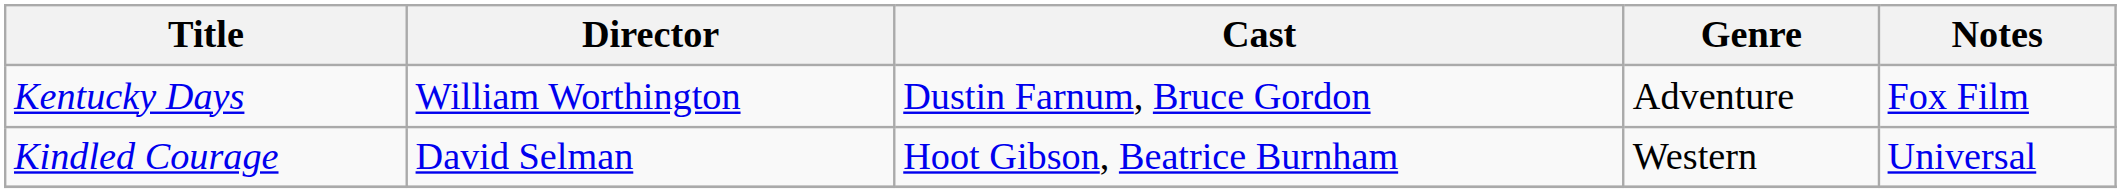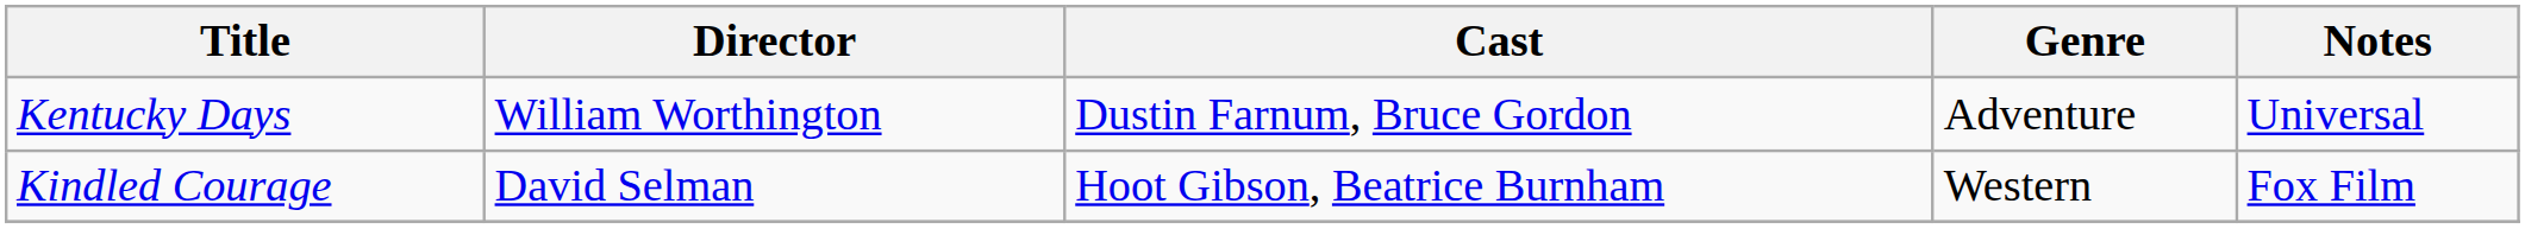Kentucky Days | Notes: Fox Film -> Universal
Kindled Courage | Notes: Universal -> Fox Film
